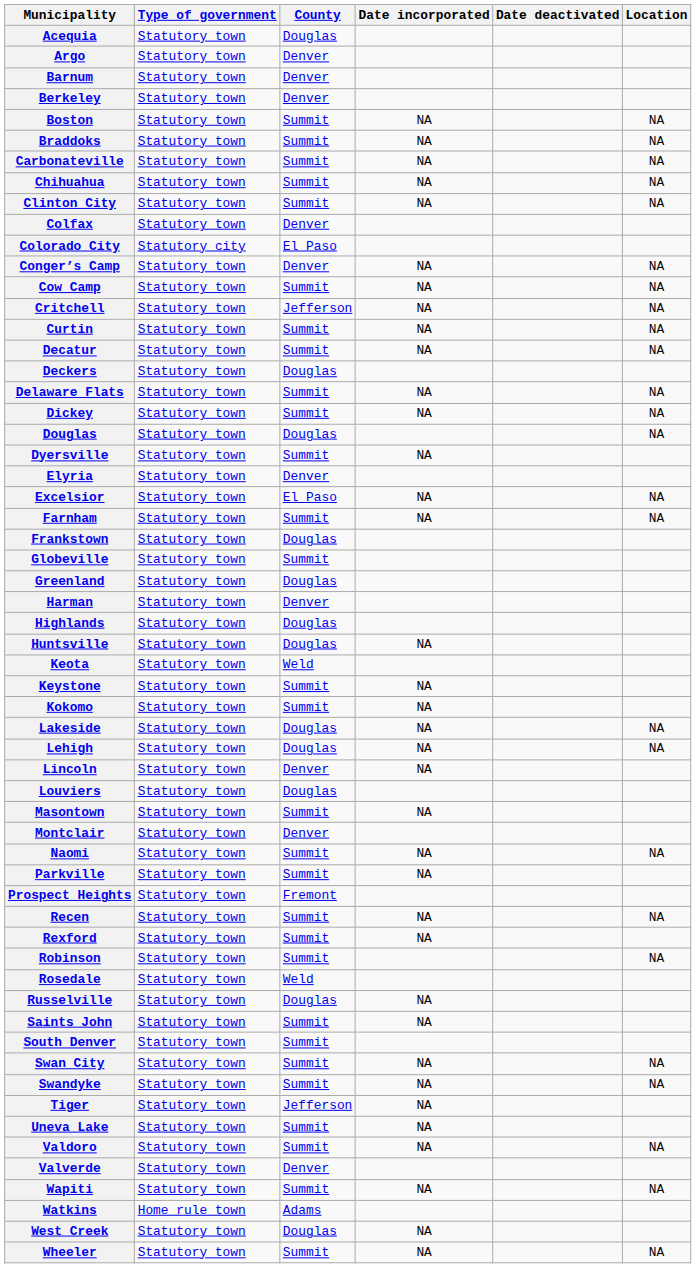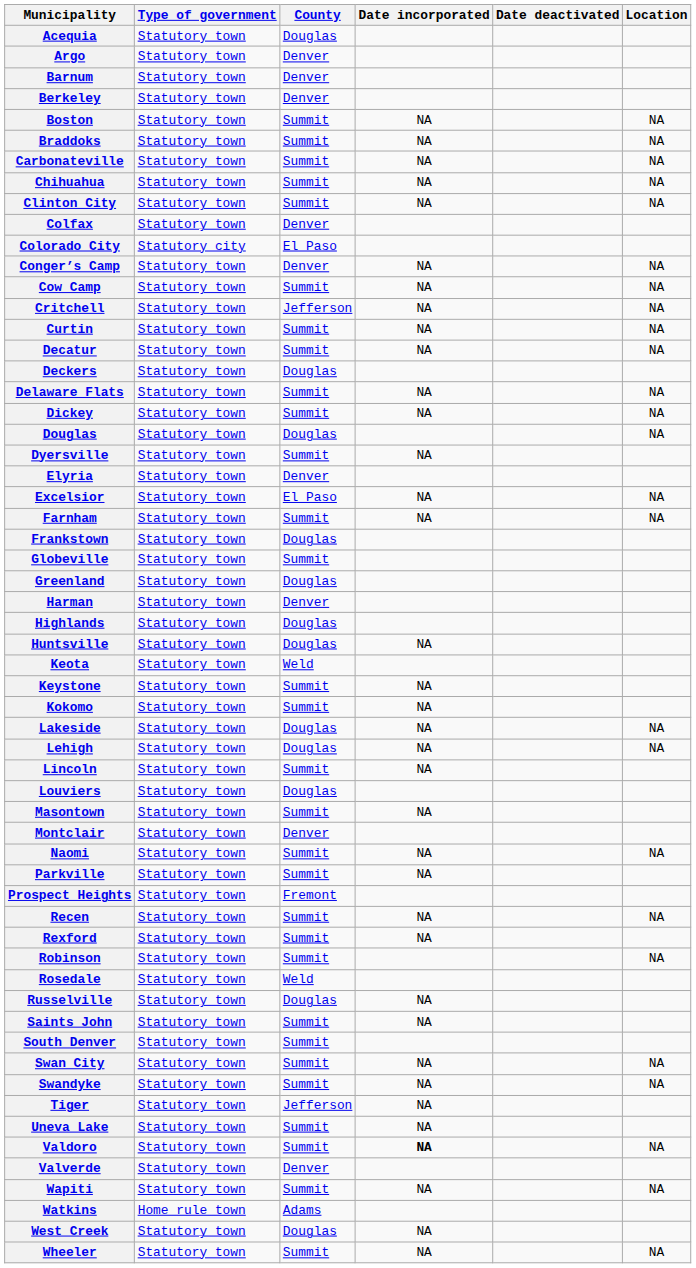Lincoln | County: Denver -> Summit
Valdoro | Date incorporated: normal -> bold
